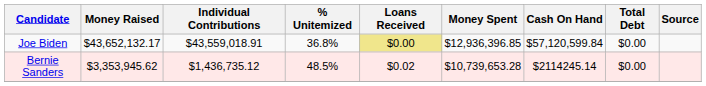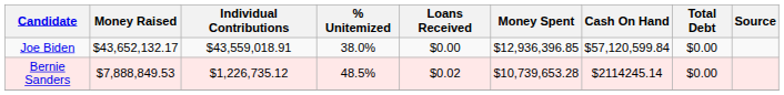Joe Biden | % Unitemized: 36.8% -> 38.0%
Joe Biden | Loans Received: khaki background -> no background
Bernie Sanders | Money Raised: $3,353,945.62 -> $7,888,849.53
Bernie Sanders | Individual Contributions: $1,436,735.12 -> $1,226,735.12
